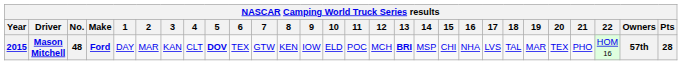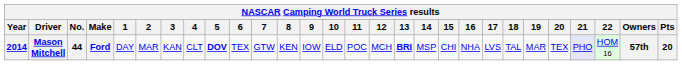Mason Mitchell | Year: 2015 -> 2014
Mason Mitchell | No.: 48 -> 44
Mason Mitchell | 21: no background -> lavender background
Mason Mitchell | Pts: 28 -> 20
